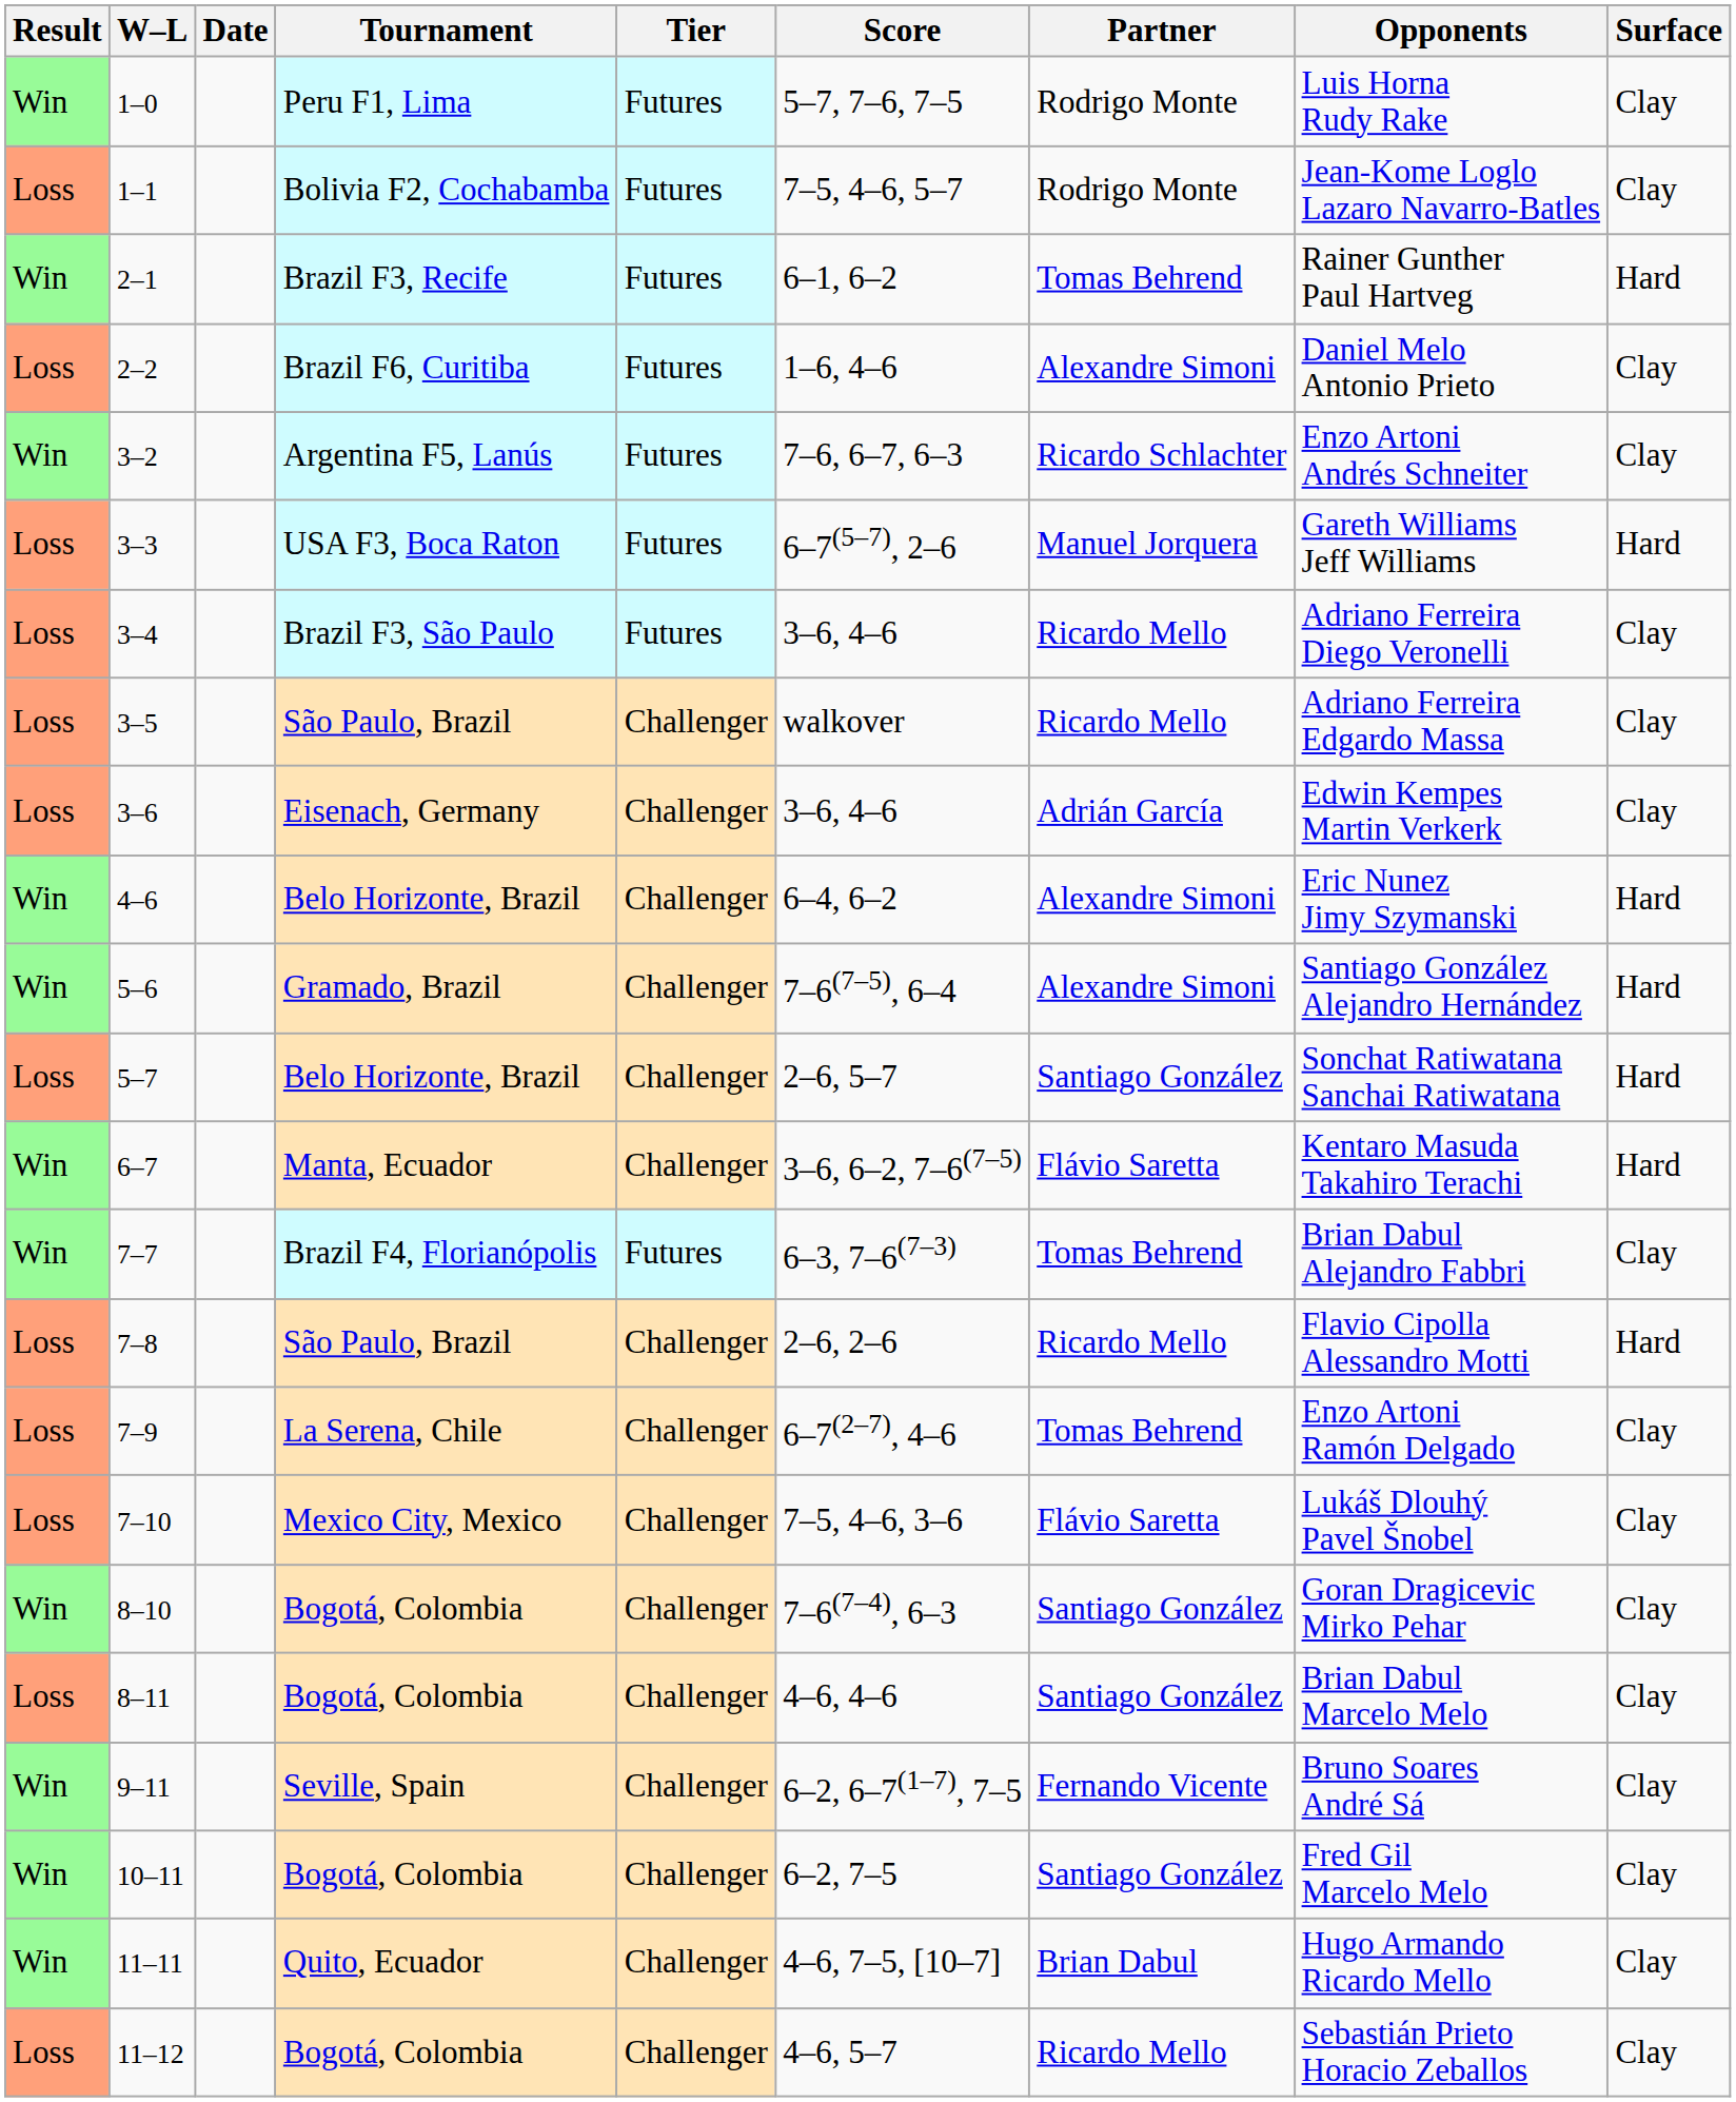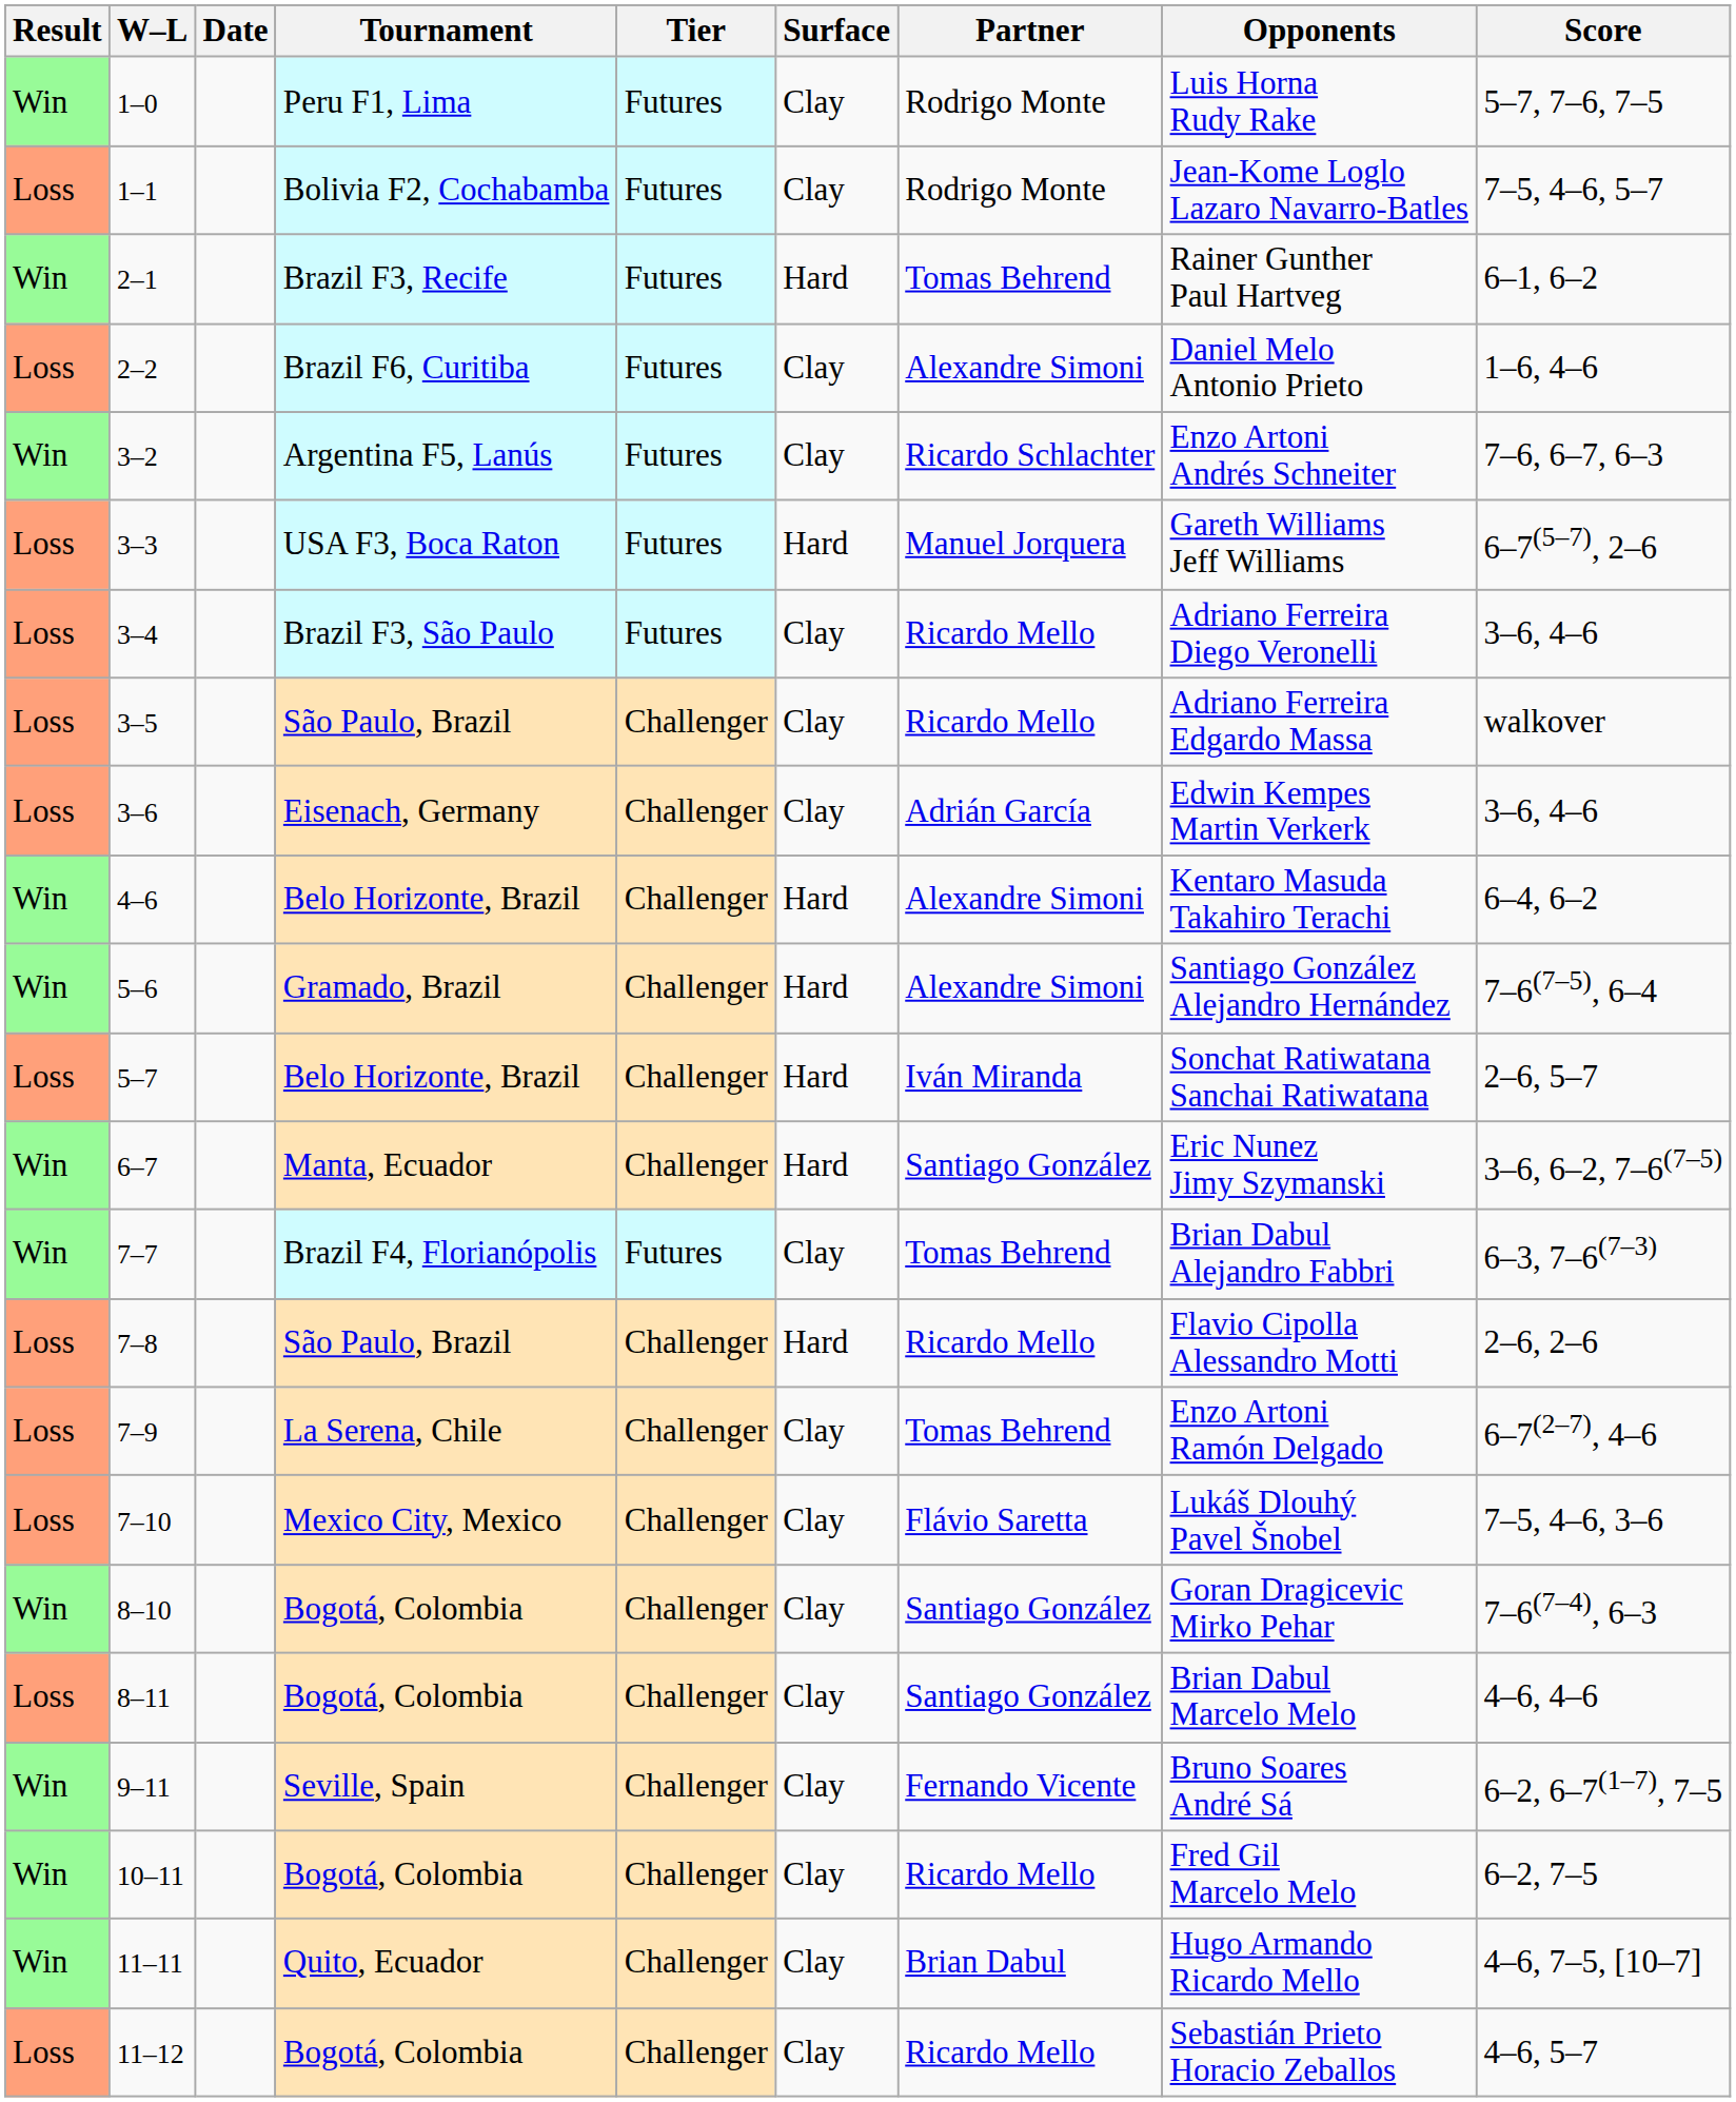columns swapped: Surface <-> Score
4–6 | Opponents: Eric Nunez Jimy Szymanski -> Kentaro Masuda Takahiro Terachi
5–7 | Partner: Santiago González -> Iván Miranda
6–7 | Partner: Flávio Saretta -> Santiago González
6–7 | Opponents: Kentaro Masuda Takahiro Terachi -> Eric Nunez Jimy Szymanski
10–11 | Partner: Santiago González -> Ricardo Mello
